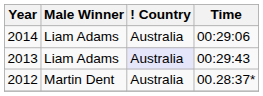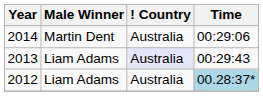2014 | Male Winner: Liam Adams -> Martin Dent
2012 | Male Winner: Martin Dent -> Liam Adams
2012 | Time: no background -> lightblue background
